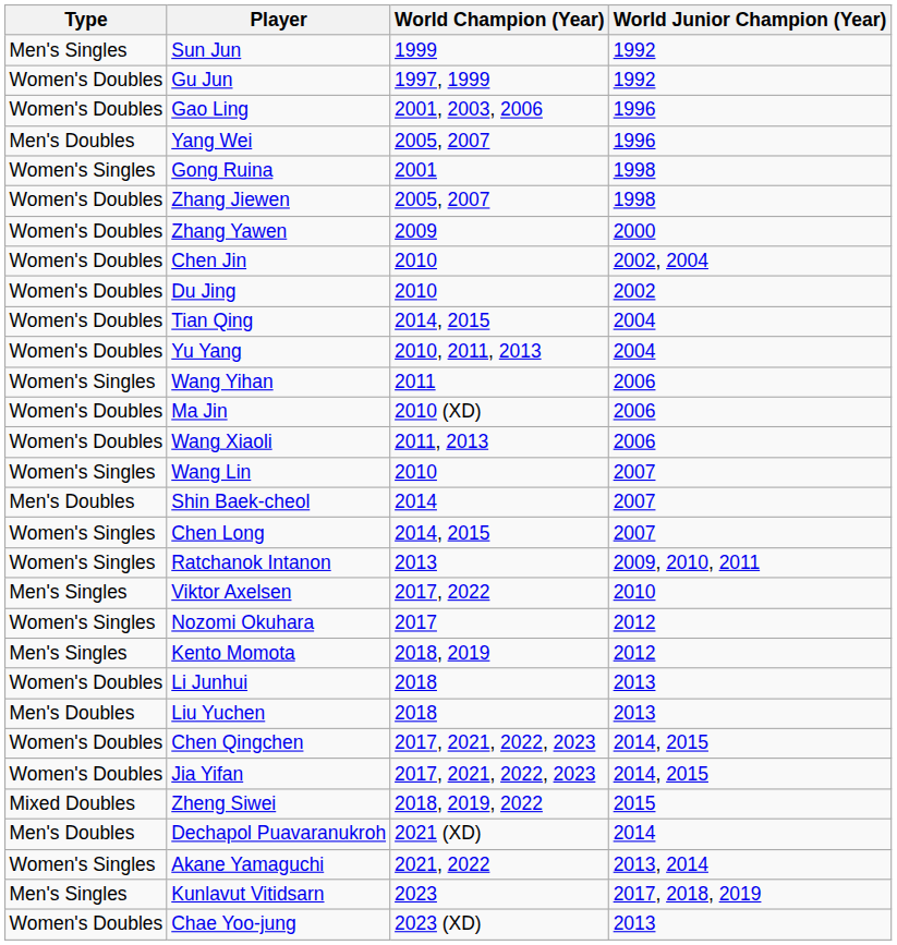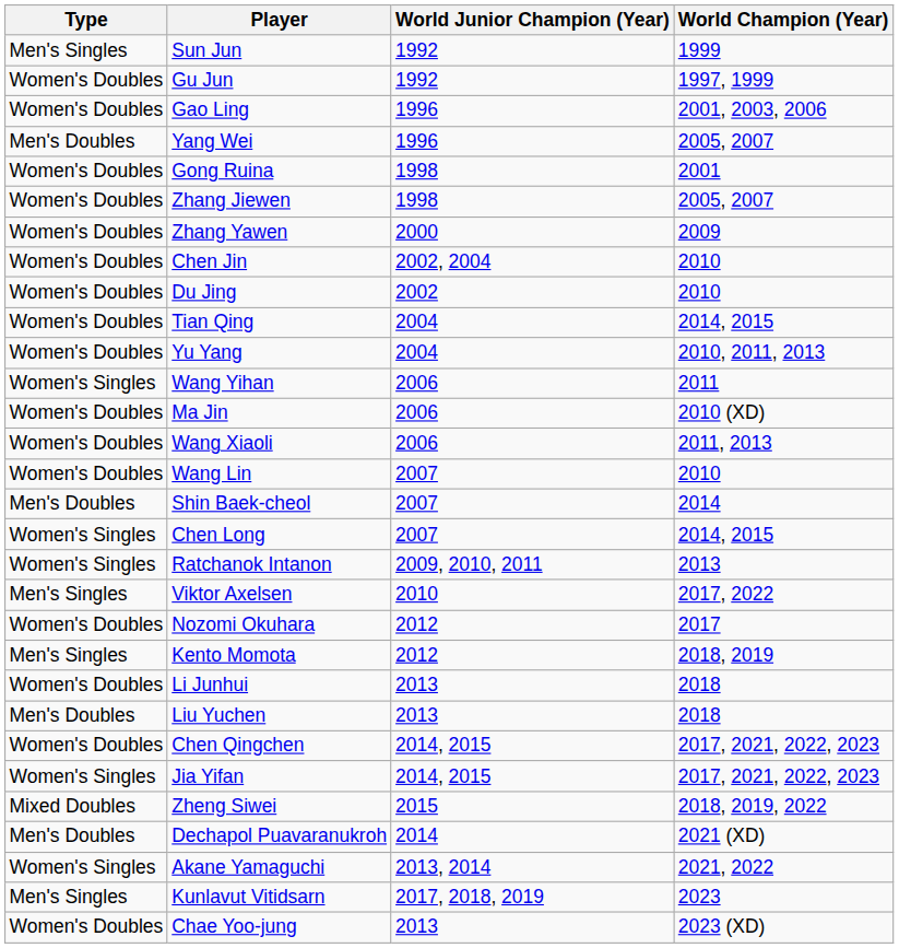columns swapped: World Junior Champion (Year) <-> World Champion (Year)
Gong Ruina | Type: Women's Singles -> Women's Doubles
Wang Lin | Type: Women's Singles -> Women's Doubles
Nozomi Okuhara | Type: Women's Singles -> Women's Doubles
Jia Yifan | Type: Women's Doubles -> Women's Singles
